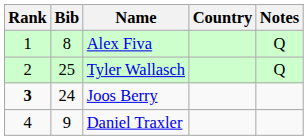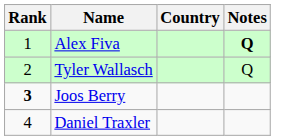- column: Bib | 8 | 25 | 24 | 9
Alex Fiva | Notes: normal -> bold
